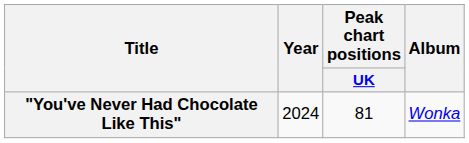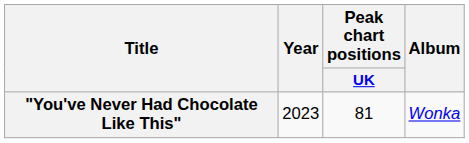"You've Never Had Chocolate Like This" | Year: 2024 -> 2023
